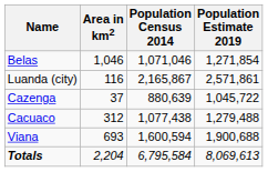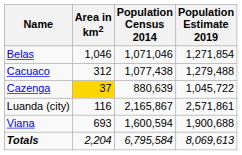rows swapped: Cacuaco <-> Luanda (city)
Cazenga | Area in km2: no background -> gold background
